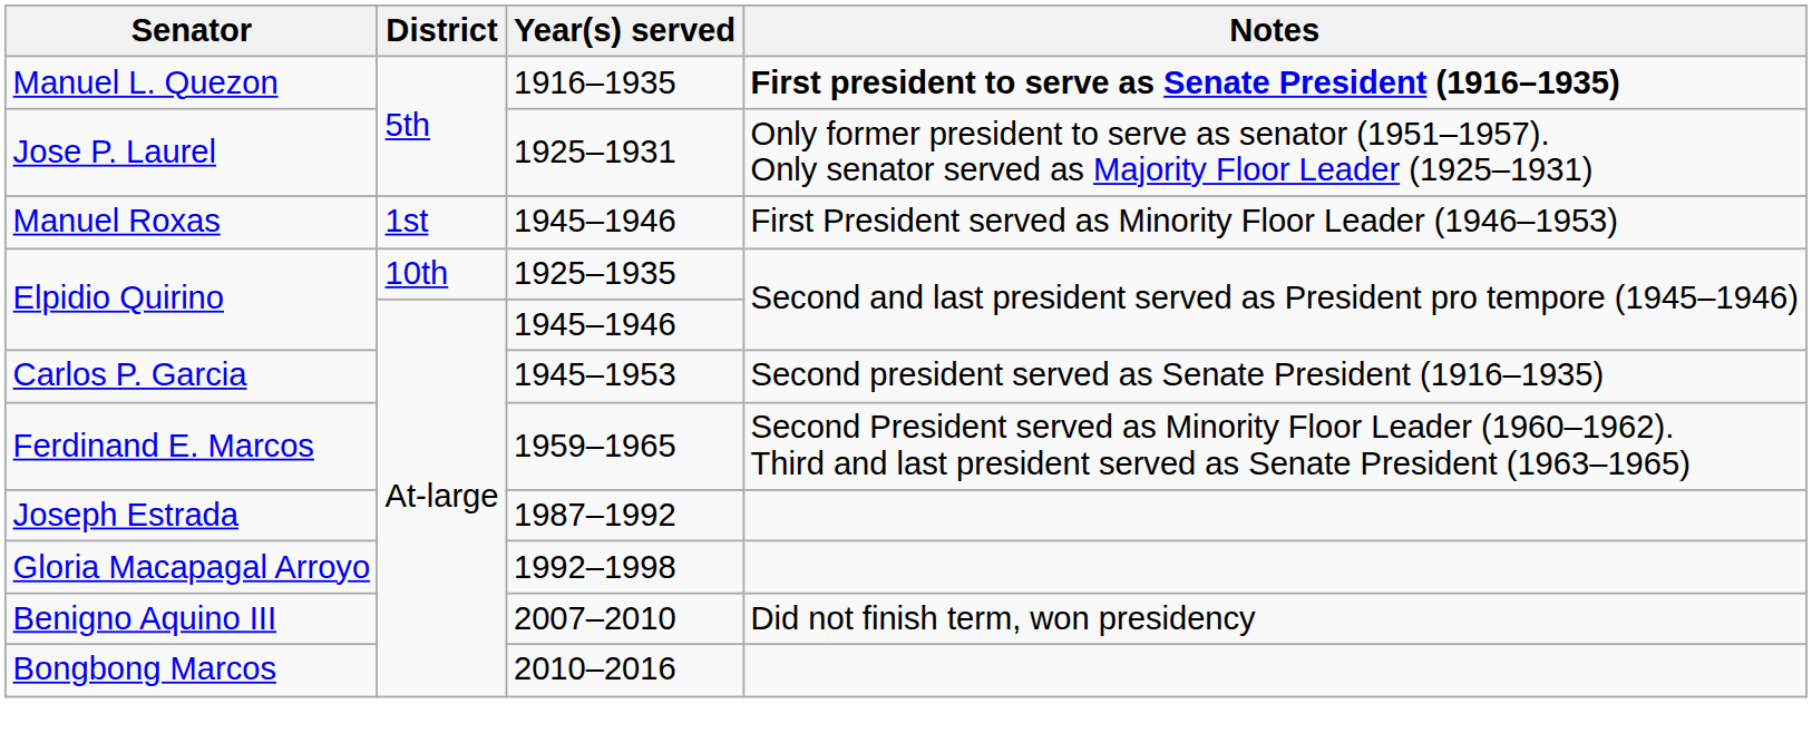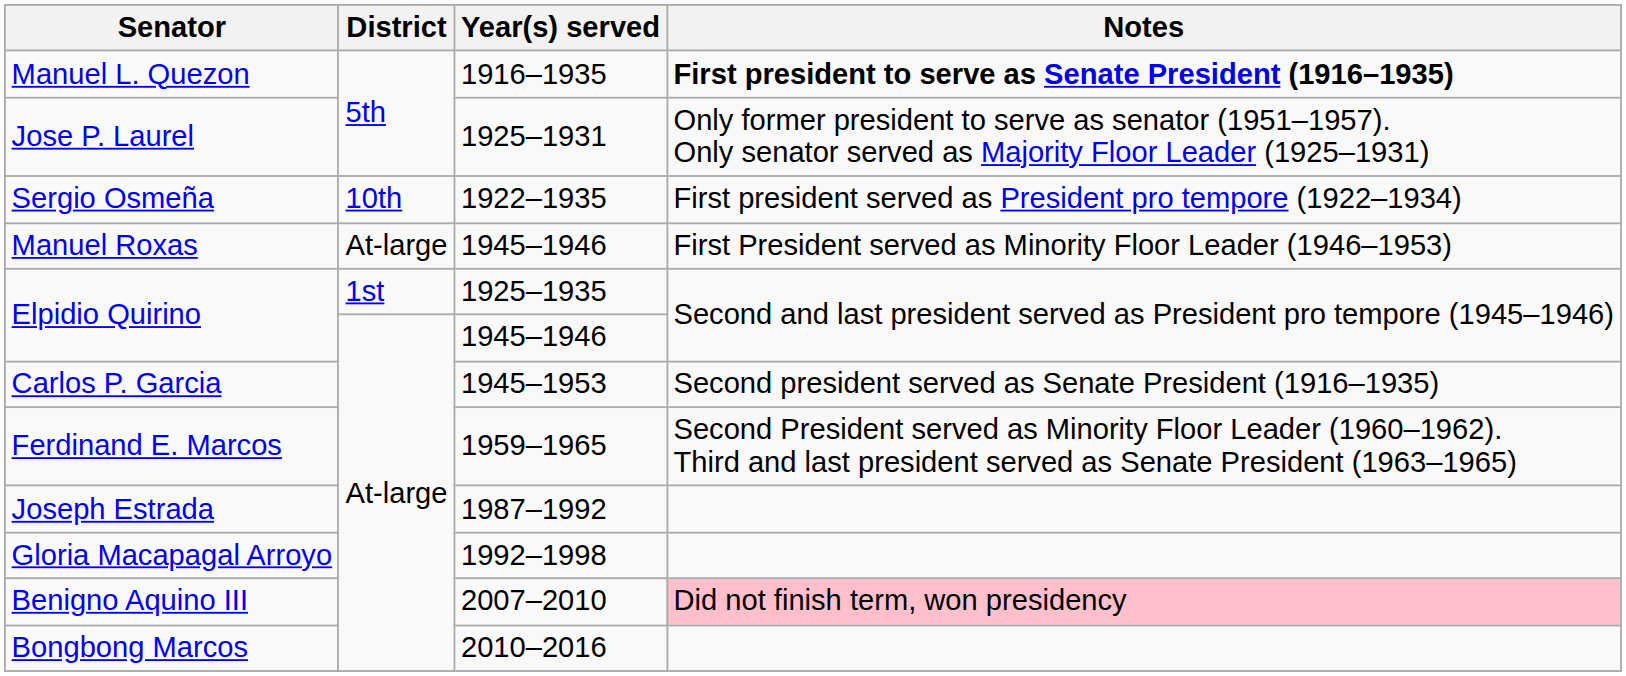+ row: Sergio Osmeña | 10th | 1922–1935 | First president served as President pro tempore (1922–1934)
Manuel Roxas | District: 1st -> At-large
Elpidio Quirino / 1925–1935 | District: 10th -> 1st
Benigno Aquino III | Notes: no background -> pink background
